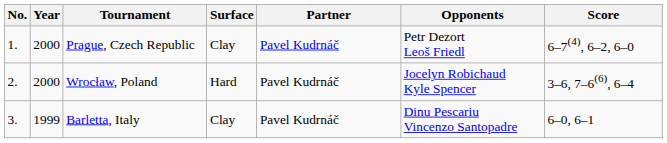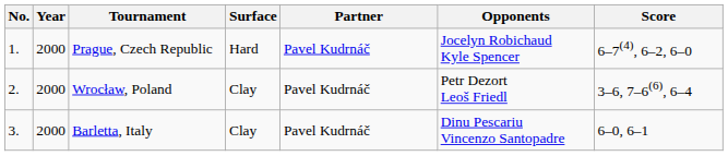Prague, Czech Republic | Surface: Clay -> Hard
Prague, Czech Republic | Opponents: Petr Dezort Leoš Friedl -> Jocelyn Robichaud Kyle Spencer
Wrocław, Poland | Surface: Hard -> Clay
Wrocław, Poland | Opponents: Jocelyn Robichaud Kyle Spencer -> Petr Dezort Leoš Friedl
Barletta, Italy | Year: 1999 -> 2000
